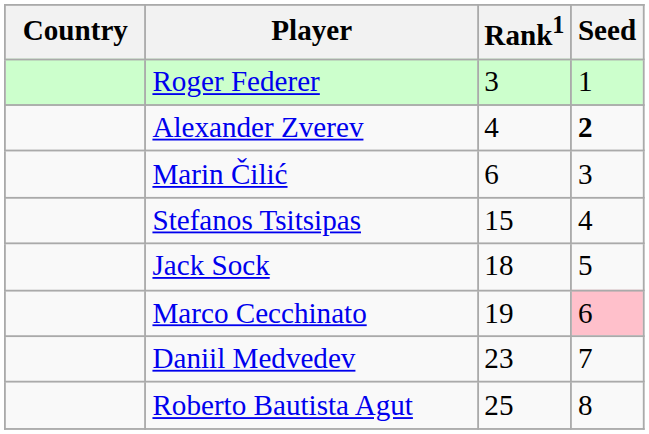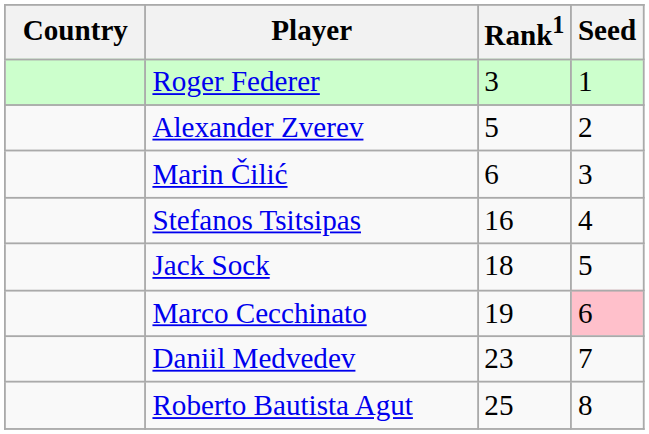Alexander Zverev | Rank1: 4 -> 5
Alexander Zverev | Seed: bold -> normal
Stefanos Tsitsipas | Rank1: 15 -> 16
